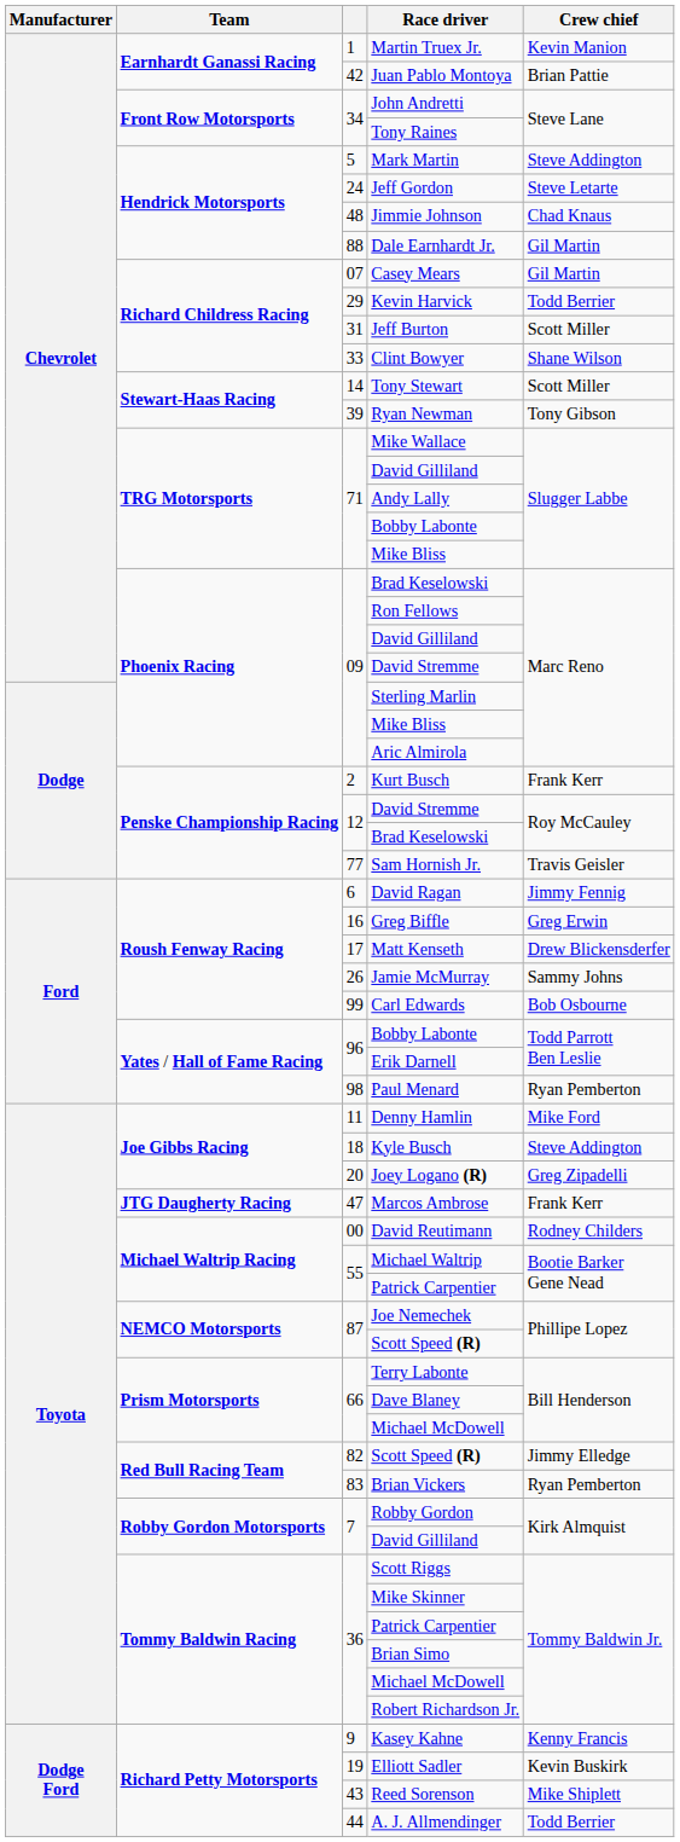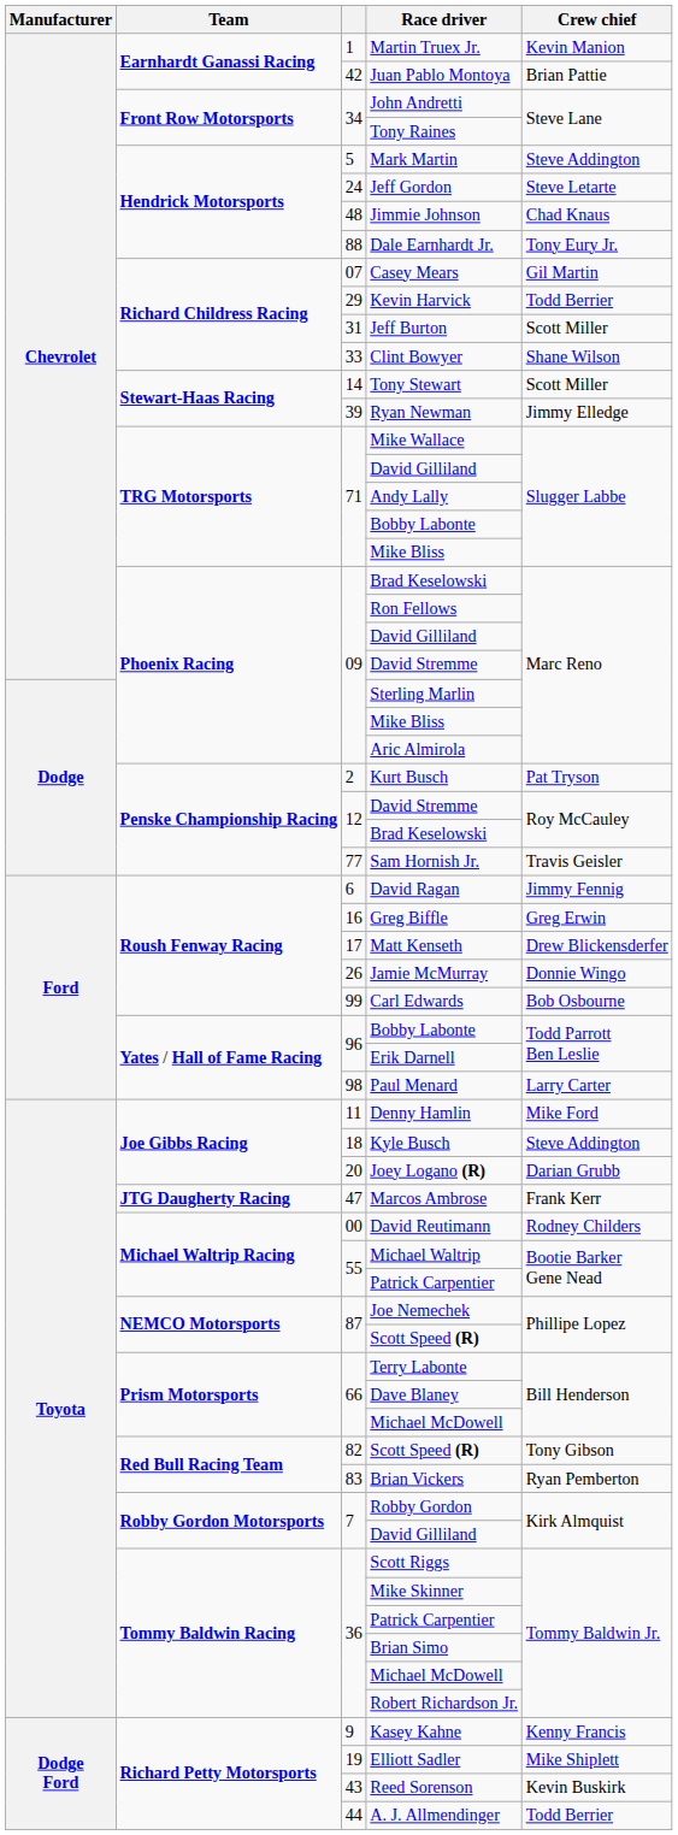Dale Earnhardt Jr. | Crew chief: Gil Martin -> Tony Eury Jr.
Ryan Newman | Crew chief: Tony Gibson -> Jimmy Elledge
Kurt Busch | Crew chief: Frank Kerr -> Pat Tryson
Jamie McMurray | Crew chief: Sammy Johns -> Donnie Wingo
Paul Menard | Crew chief: Ryan Pemberton -> Larry Carter
Joey Logano (R) | Crew chief: Greg Zipadelli -> Darian Grubb
82 / Scott Speed (R) | Crew chief: Jimmy Elledge -> Tony Gibson
Elliott Sadler | Crew chief: Kevin Buskirk -> Mike Shiplett
Reed Sorenson | Crew chief: Mike Shiplett -> Kevin Buskirk
